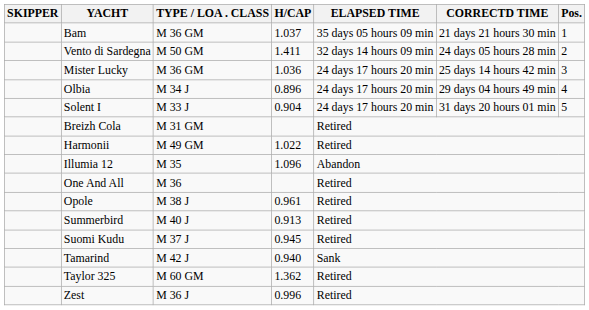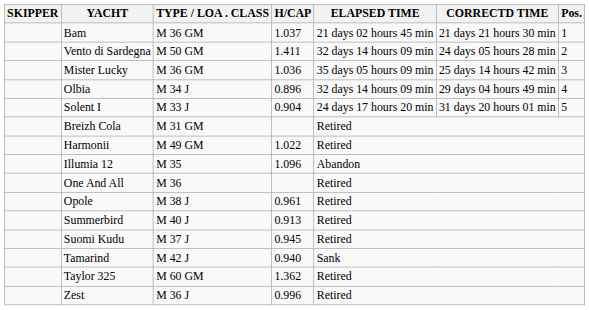Bam | ELAPSED TIME: 35 days 05 hours 09 min -> 21 days 02 hours 45 min
Mister Lucky | ELAPSED TIME: 24 days 17 hours 20 min -> 35 days 05 hours 09 min
Olbia | ELAPSED TIME: 24 days 17 hours 20 min -> 32 days 14 hours 09 min
